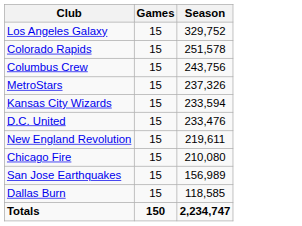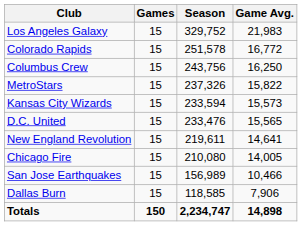+ column: Game Avg. | 21,983 | 16,772 | 16,250 | 15,822 | 15,573 | 15,565 | 14,641 | 14,005 | 10,466 | 7,906 | 14,898
